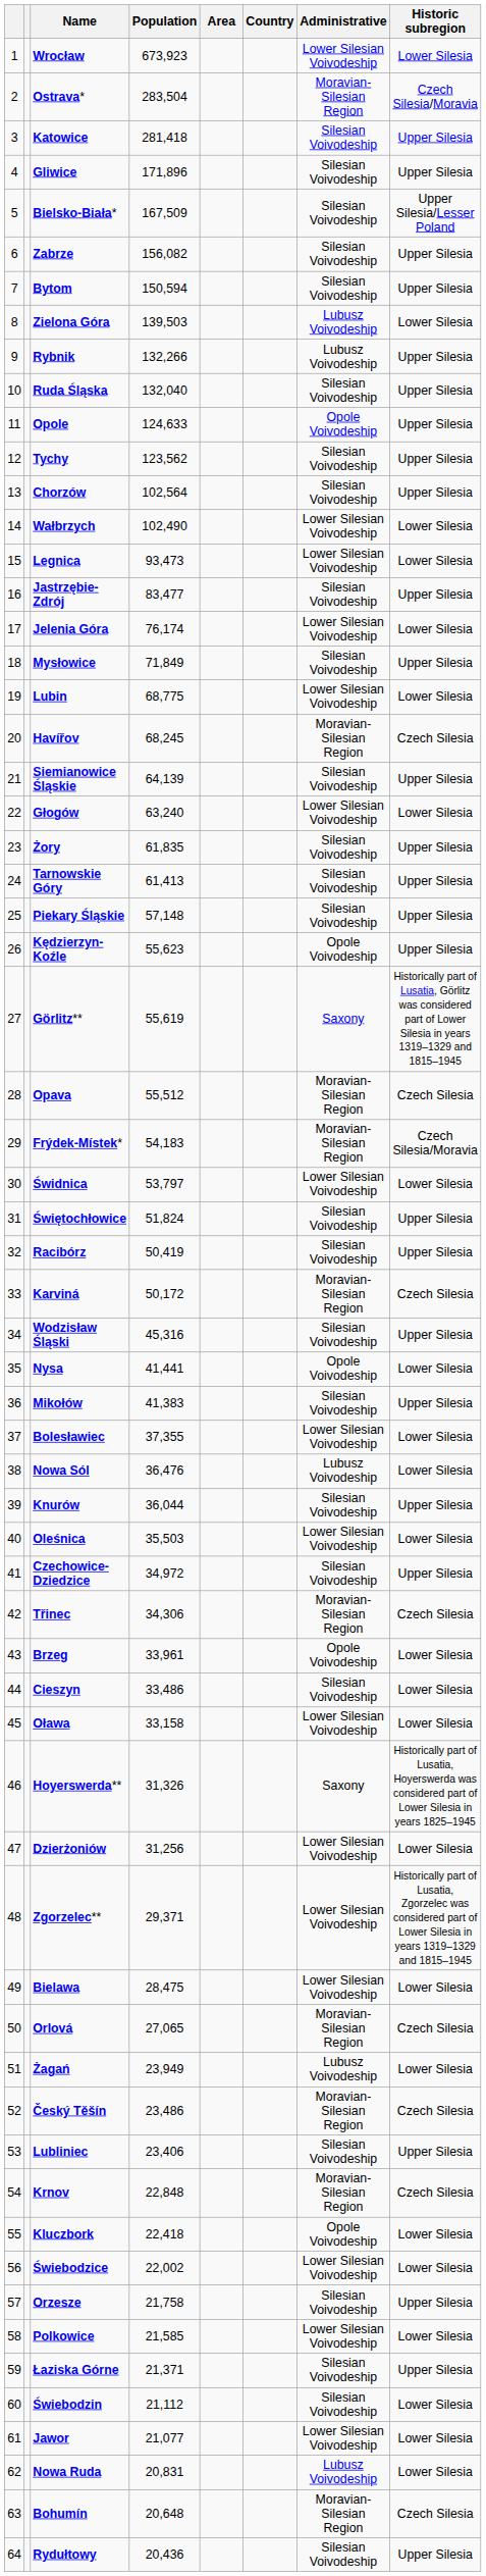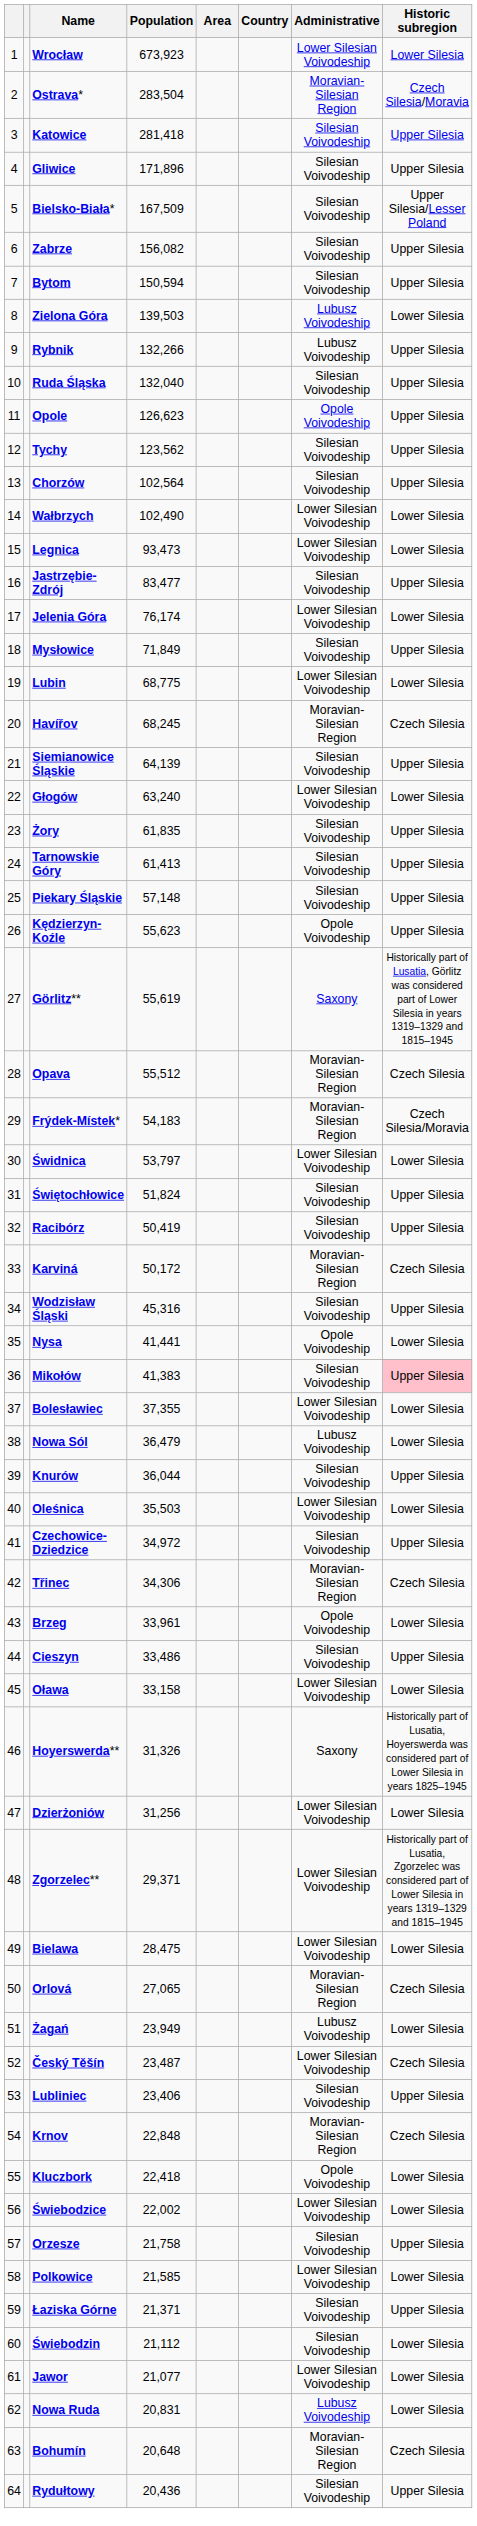Opole | Population: 124,633 -> 126,623
Mikołów | Historic subregion: no background -> pink background
Nowa Sól | Population: 36,476 -> 36,479
Cieszyn | Historic subregion: Lower Silesia -> Upper Silesia
Český Těšín | Population: 23,486 -> 23,487
Český Těšín | Administrative: Moravian-Silesian Region -> Lower Silesian Voivodeship
